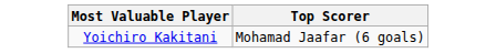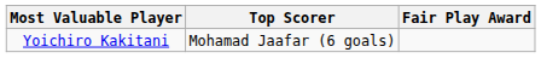+ column: Fair Play Award
